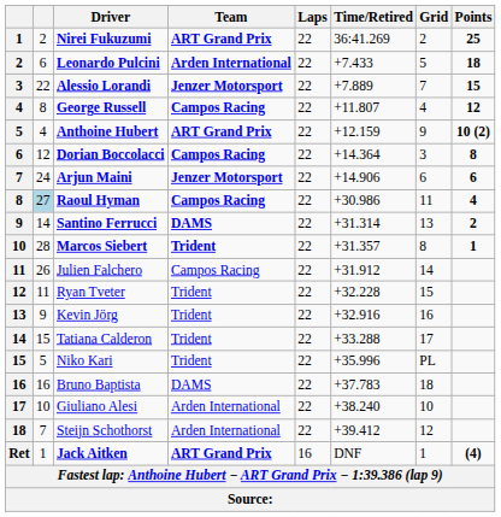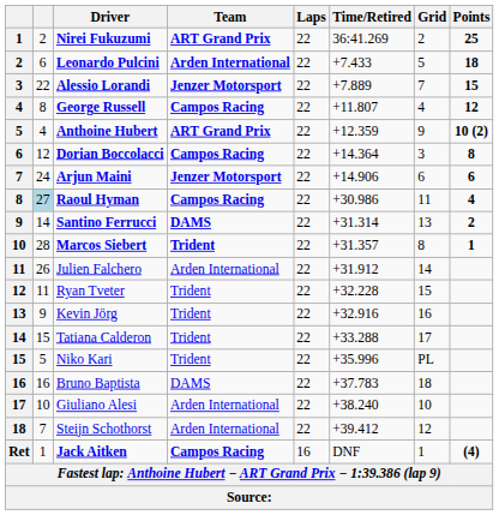Anthoine Hubert | Time/Retired: +12.159 -> +12.359
Julien Falchero | Team: Campos Racing -> Arden International
Jack Aitken | Team: ART Grand Prix -> Campos Racing
